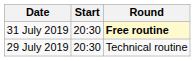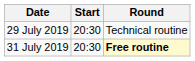rows swapped: 29 July 2019 <-> 31 July 2019
